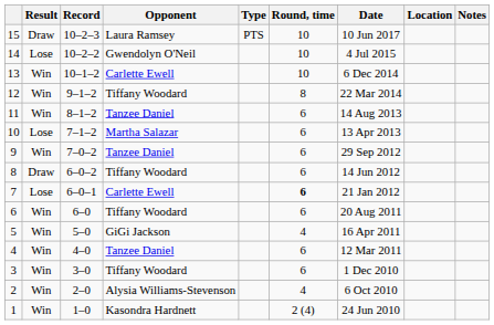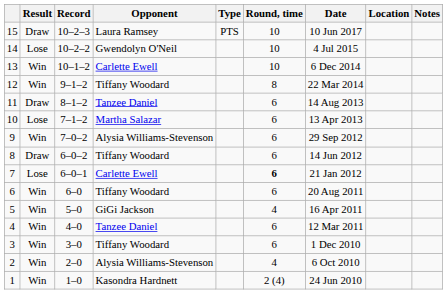11 | Result: Win -> Draw
9 | Opponent: Tanzee Daniel -> Alysia Williams-Stevenson
